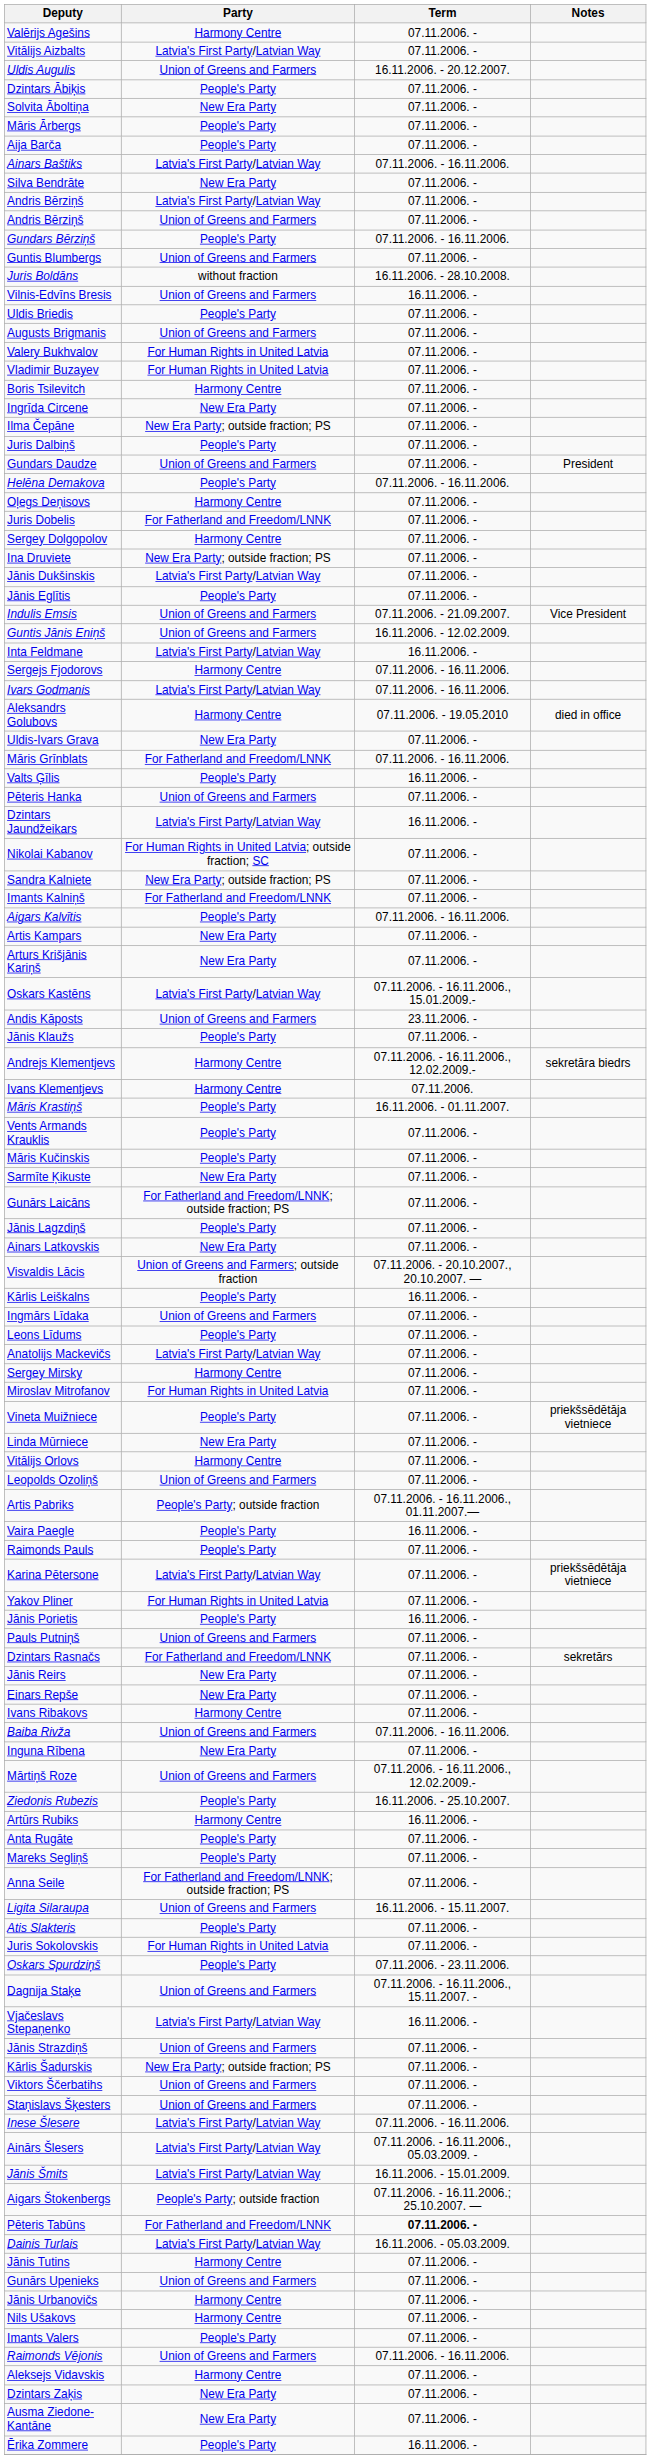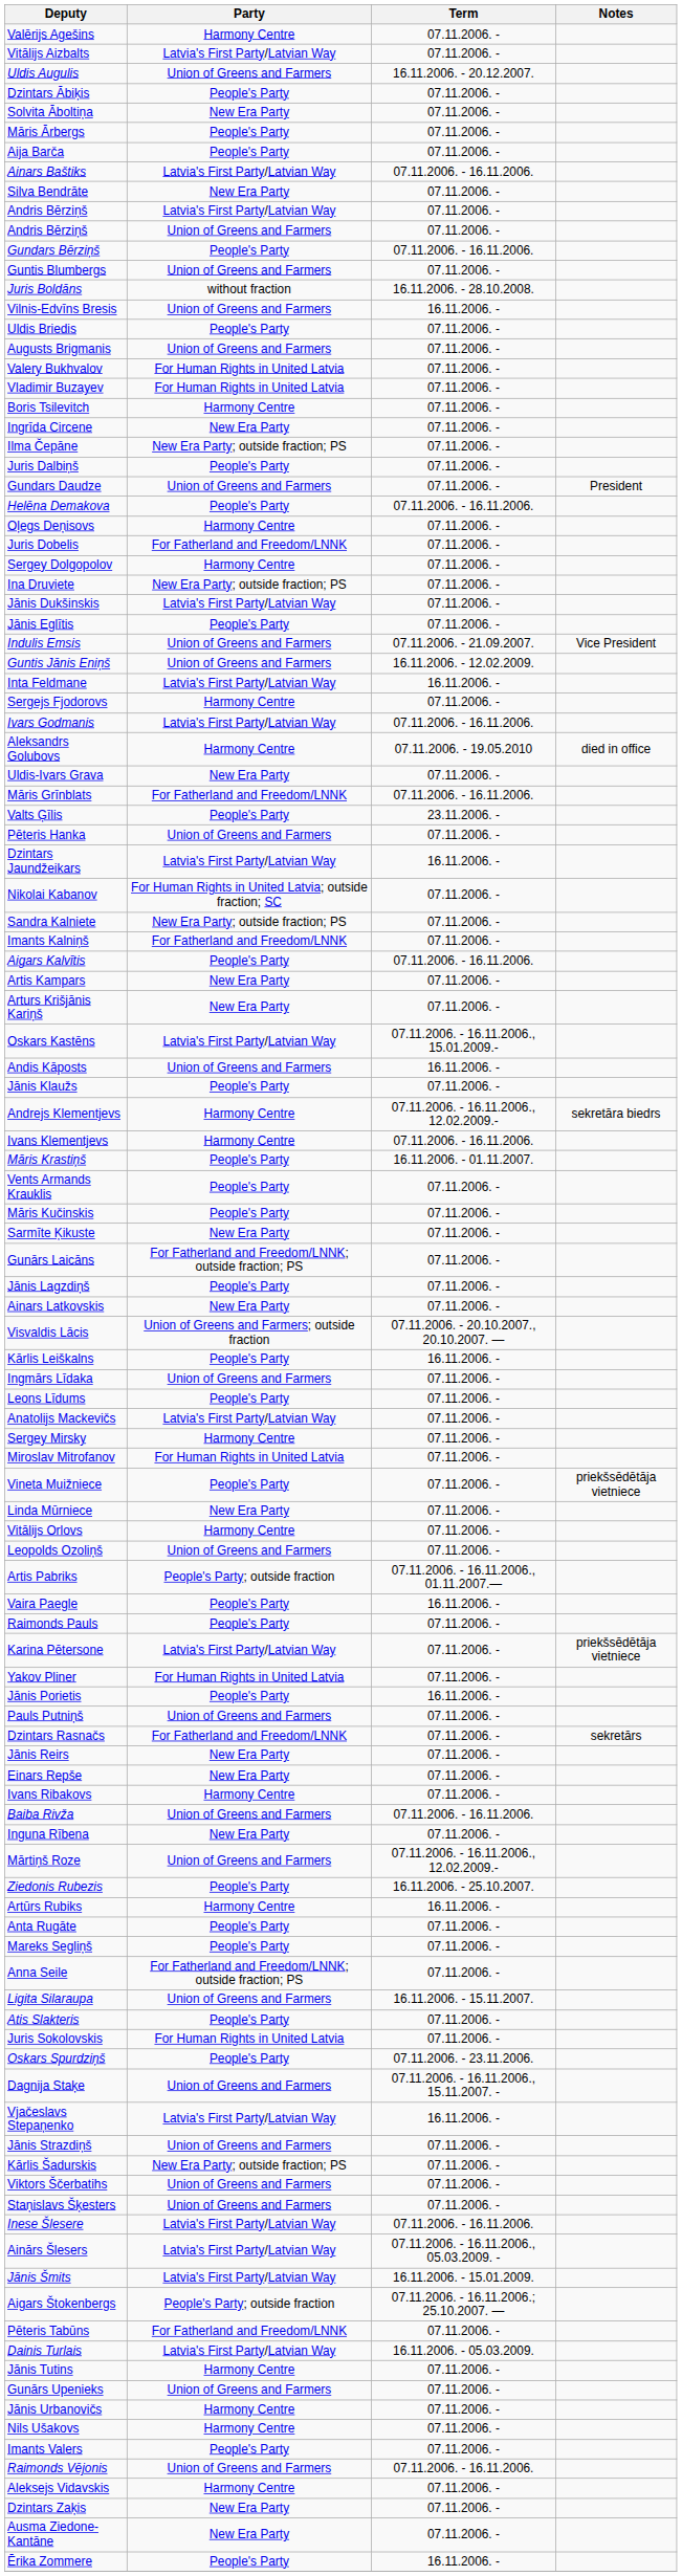Sergejs Fjodorovs | Term: 07.11.2006. - 16.11.2006. -> 07.11.2006. -
Valts Ģīlis | Term: 16.11.2006. - -> 23.11.2006. -
Andis Kāposts | Term: 23.11.2006. - -> 16.11.2006. -
Ivans Klementjevs | Term: 07.11.2006. -> 07.11.2006. - 16.11.2006.
Pēteris Tabūns | Term: bold -> normal
